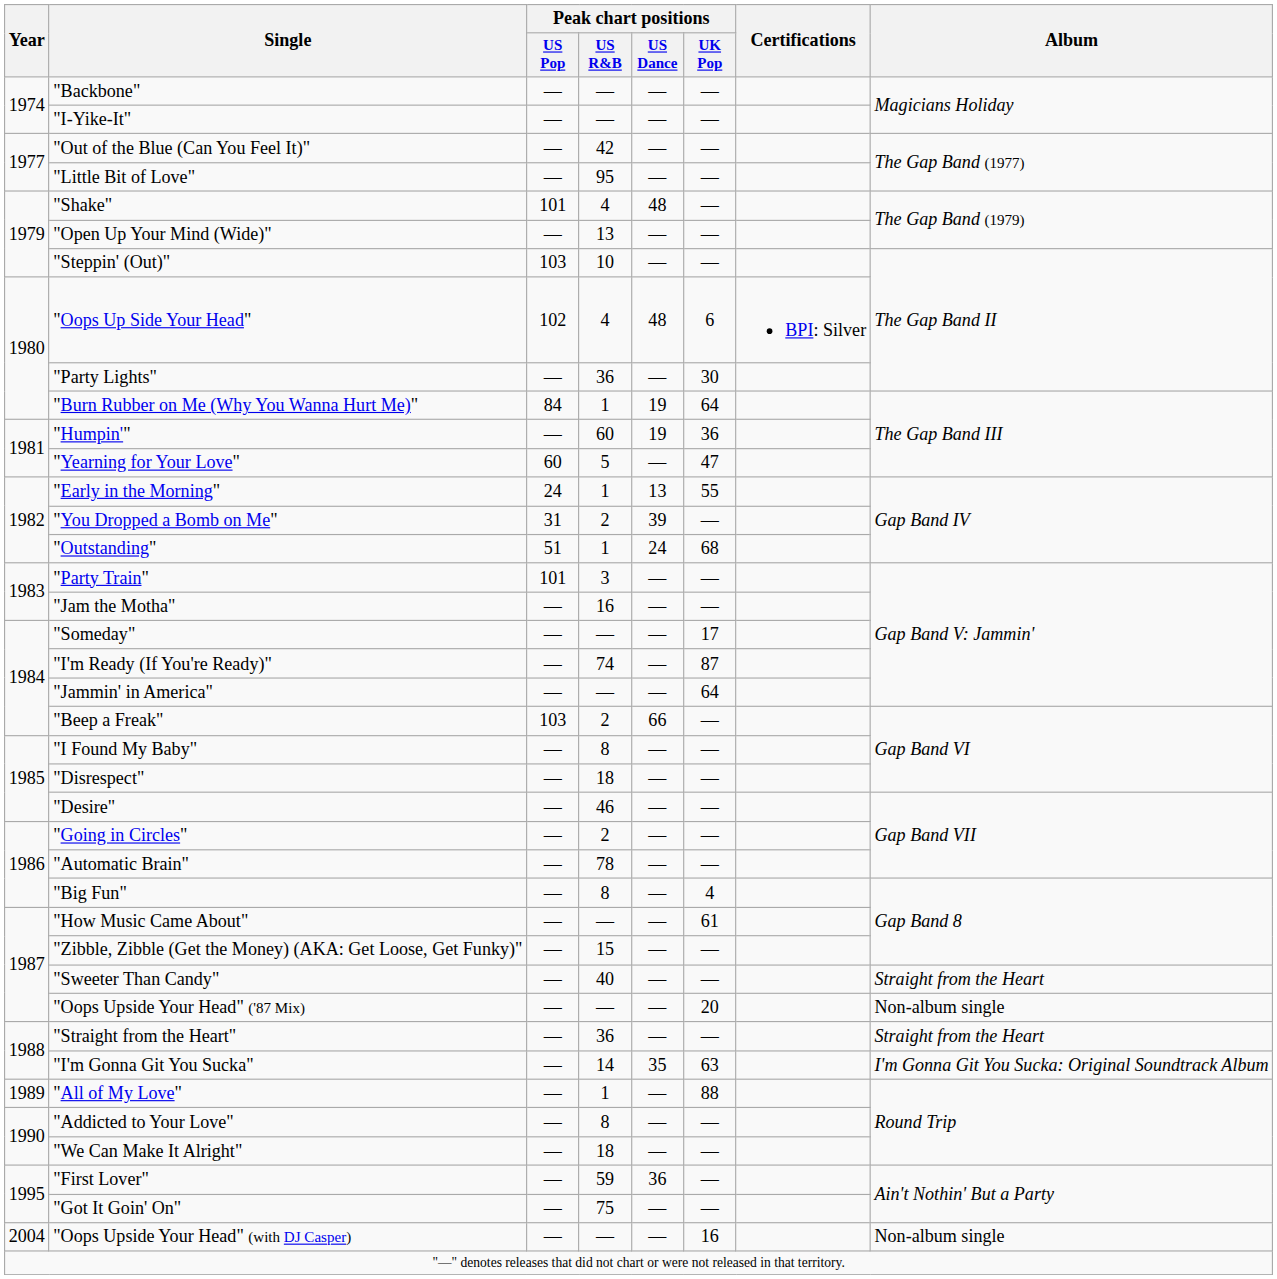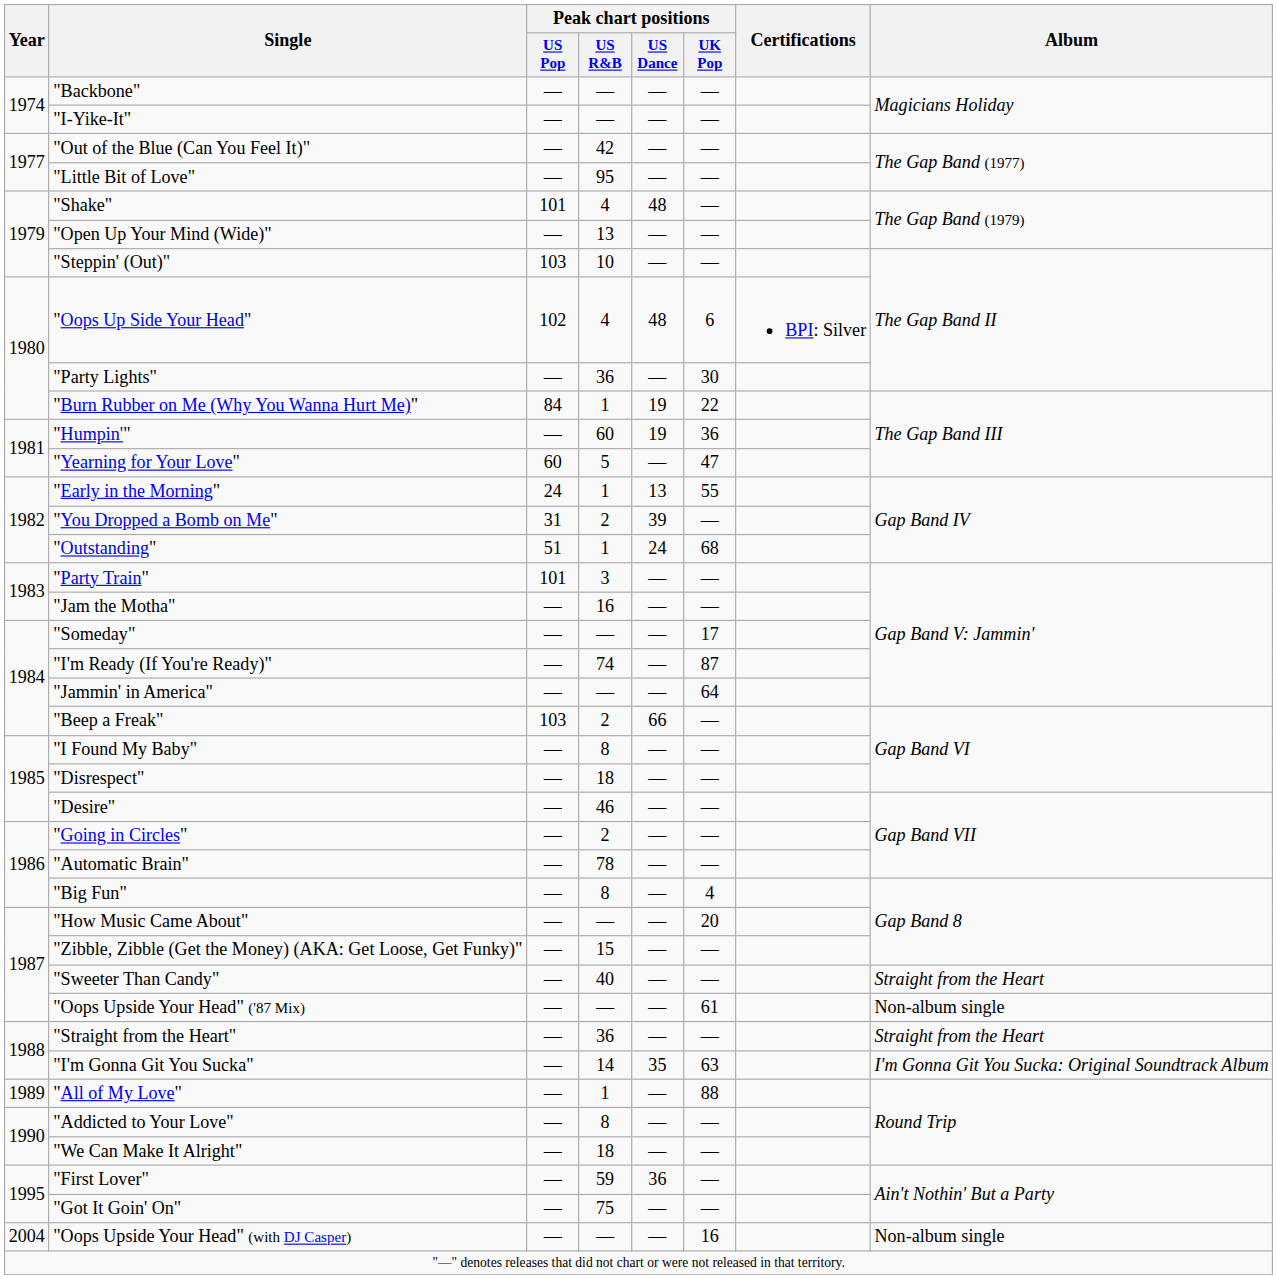"Burn Rubber on Me (Why You Wanna Hurt Me)" | Peak chart positions / UK Pop: 64 -> 22
"How Music Came About" | Peak chart positions / UK Pop: 61 -> 20
"Oops Upside Your Head" ('87 Mix) | Peak chart positions / UK Pop: 20 -> 61
